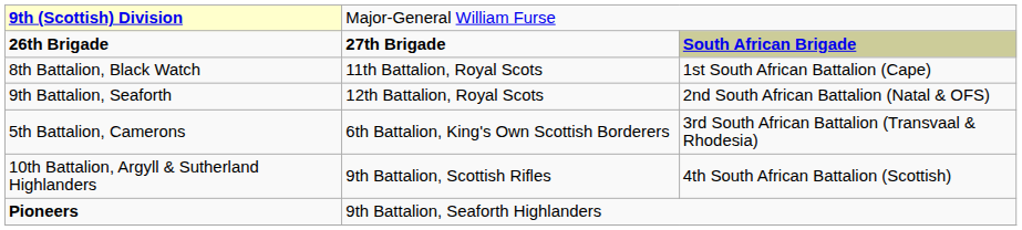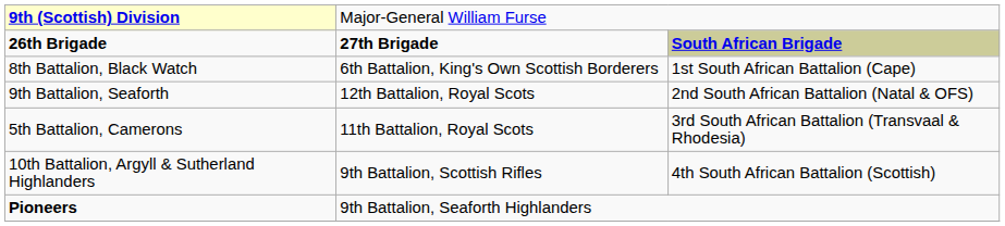8th Battalion, Black Watch | column 2: 11th Battalion, Royal Scots -> 6th Battalion, King's Own Scottish Borderers
5th Battalion, Camerons | column 2: 6th Battalion, King's Own Scottish Borderers -> 11th Battalion, Royal Scots
